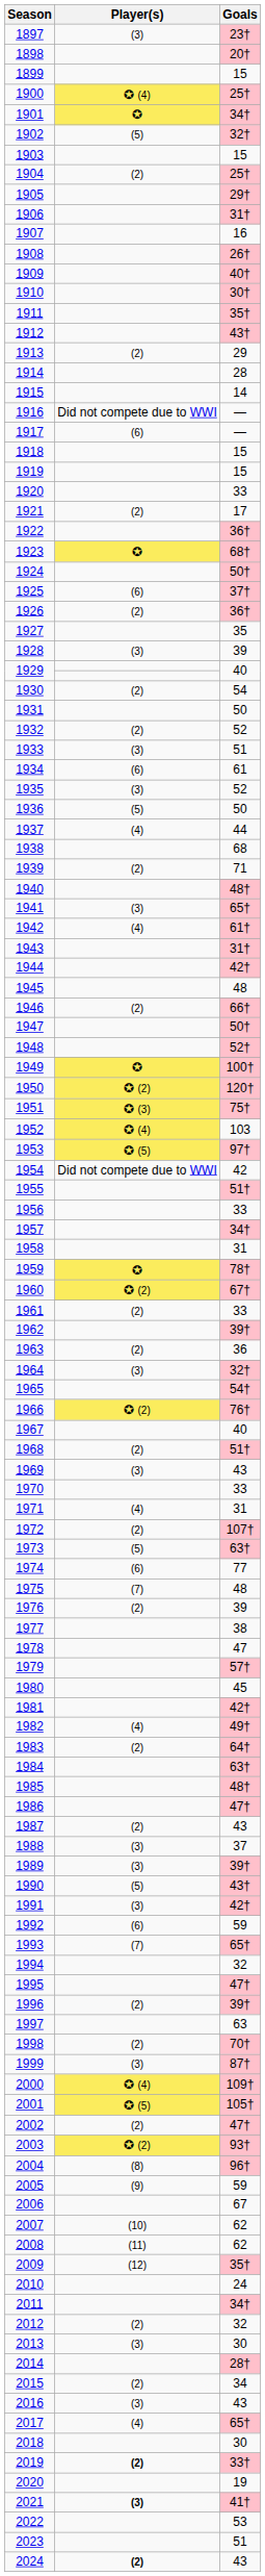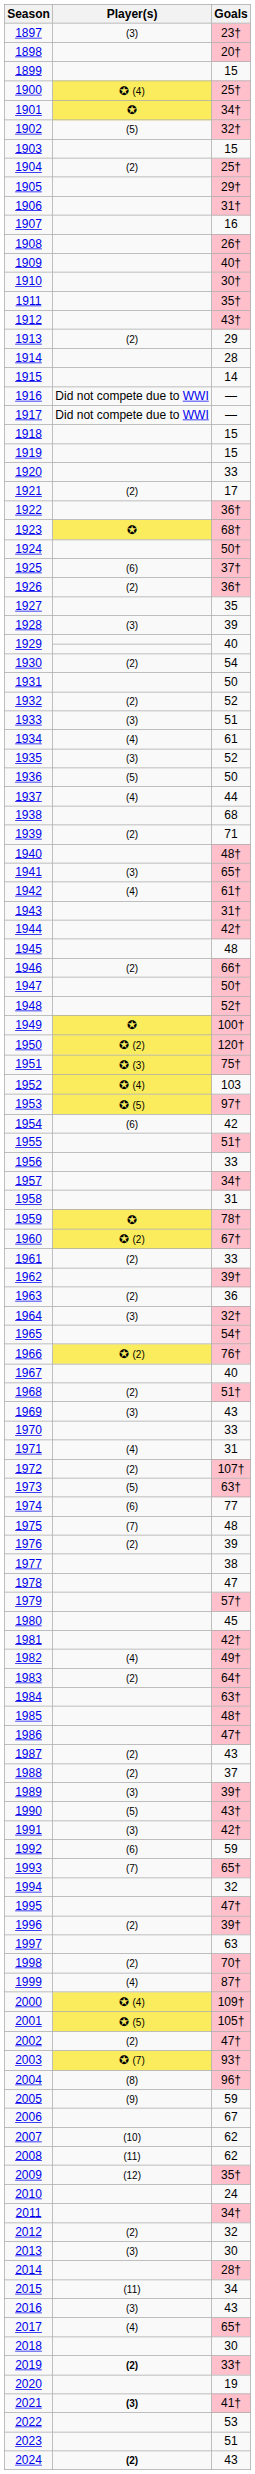1917 | Player(s): (6) -> Did not compete due to WWI
1934 | Player(s): (6) -> (4)
1954 | Player(s): Did not compete due to WWI -> (6)
1988 | Player(s): (3) -> (2)
1999 | Player(s): (3) -> (4)
2003 | Player(s): ✪ (2) -> ✪ (7)
2015 | Player(s): (2) -> (11)
